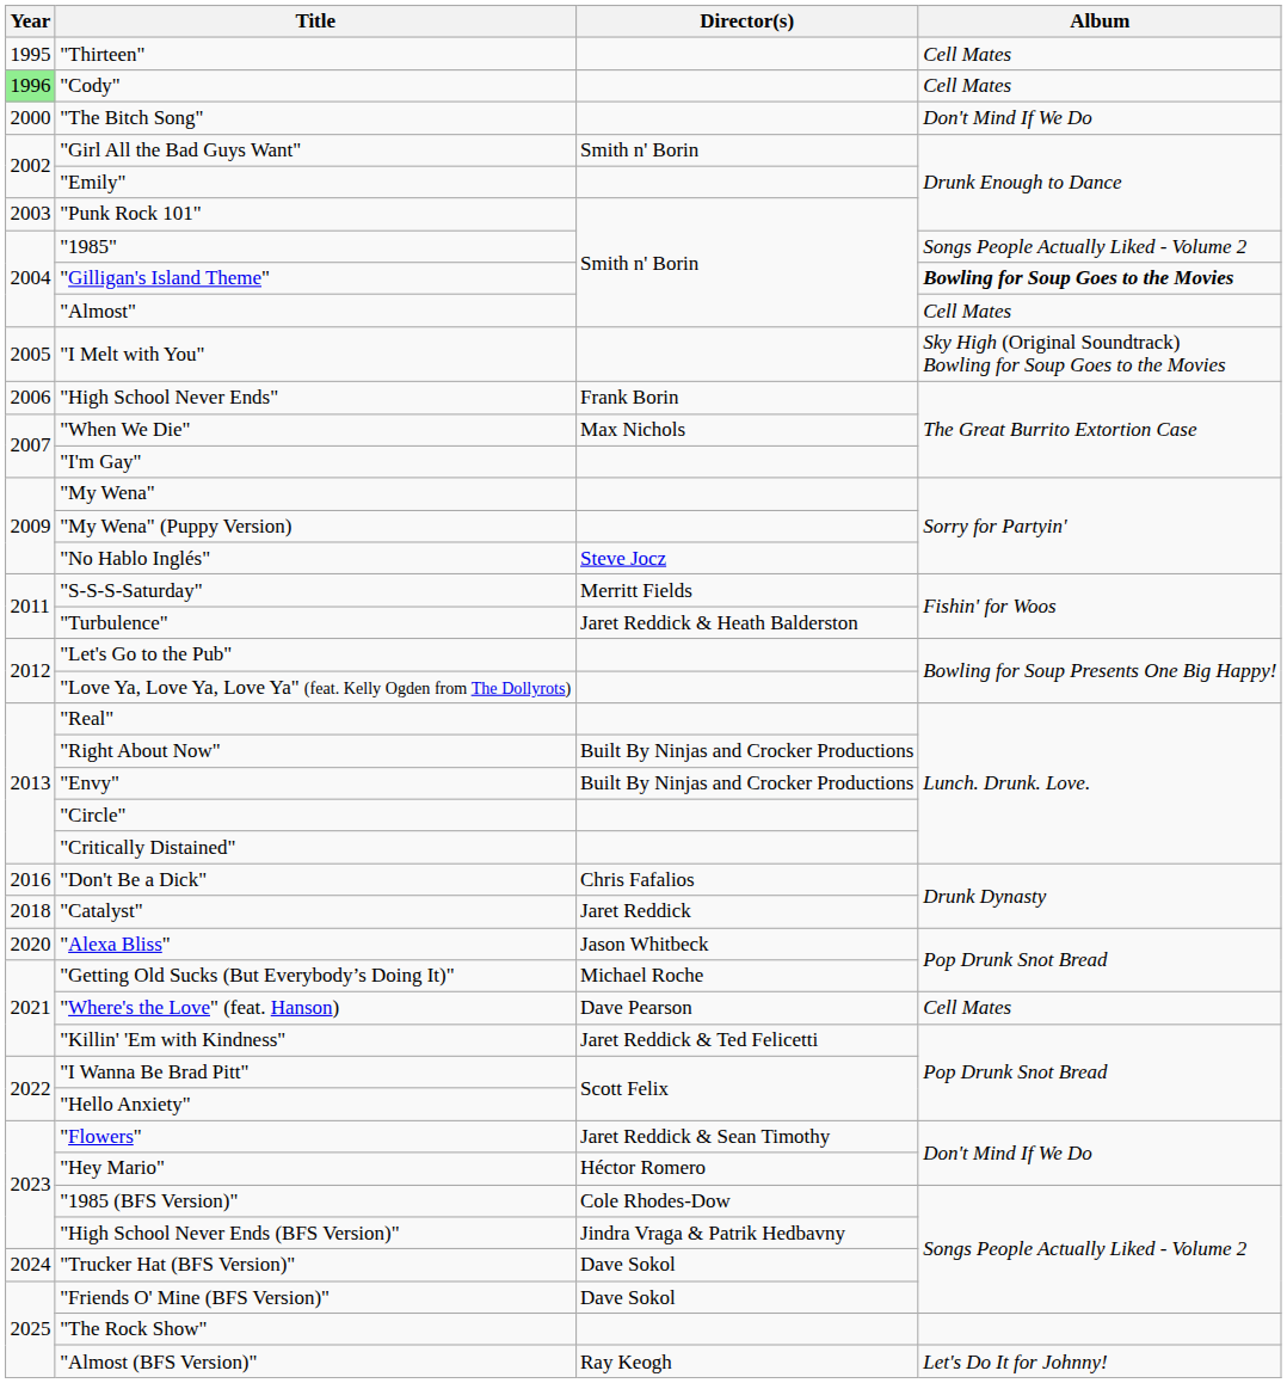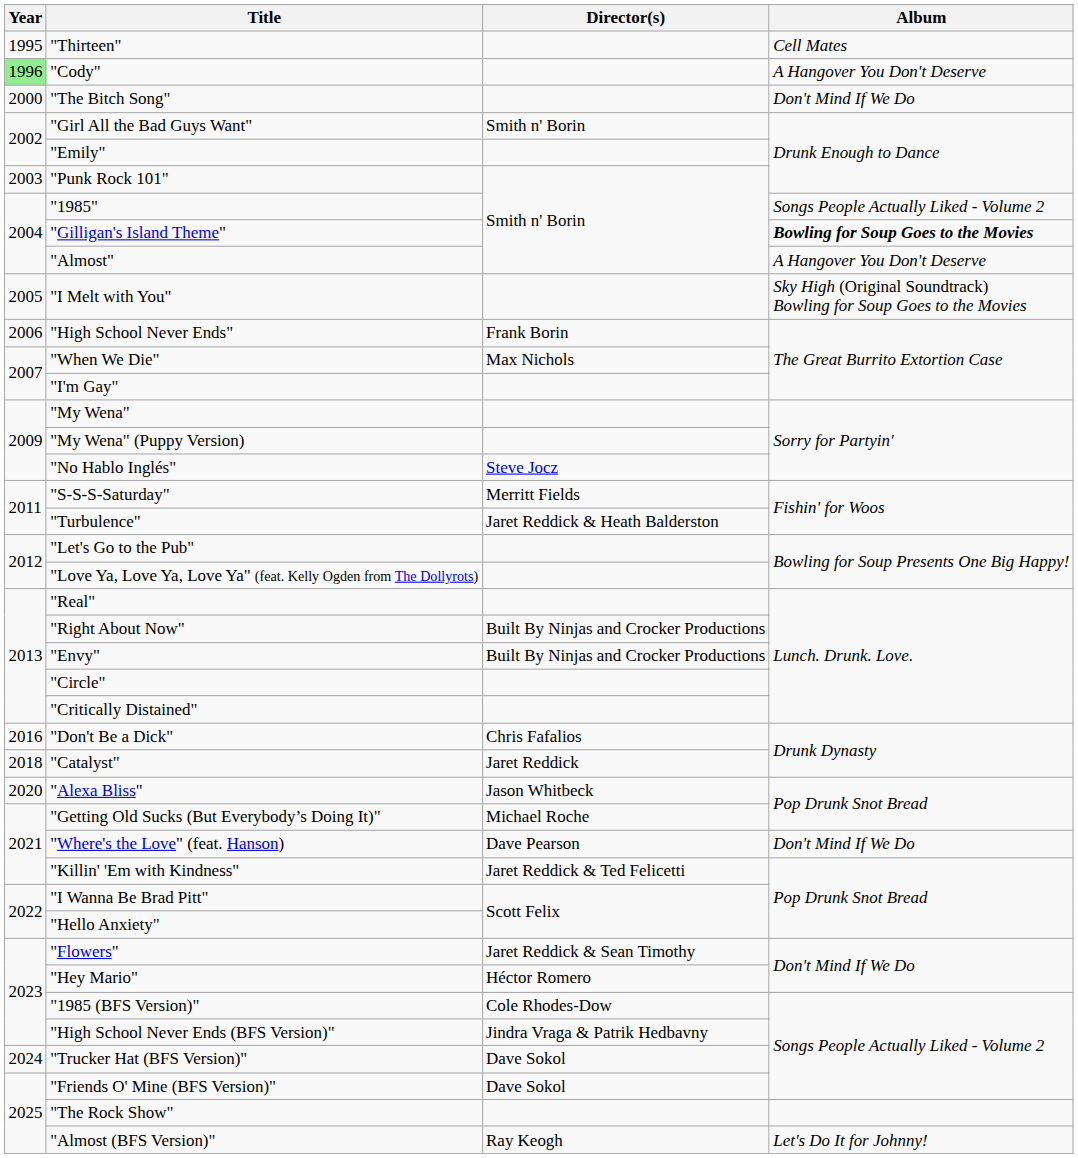"Cody" | Album: Cell Mates -> A Hangover You Don't Deserve
"Almost" | Album: Cell Mates -> A Hangover You Don't Deserve
"Where's the Love" (feat. Hanson) | Album: Cell Mates -> Don't Mind If We Do
